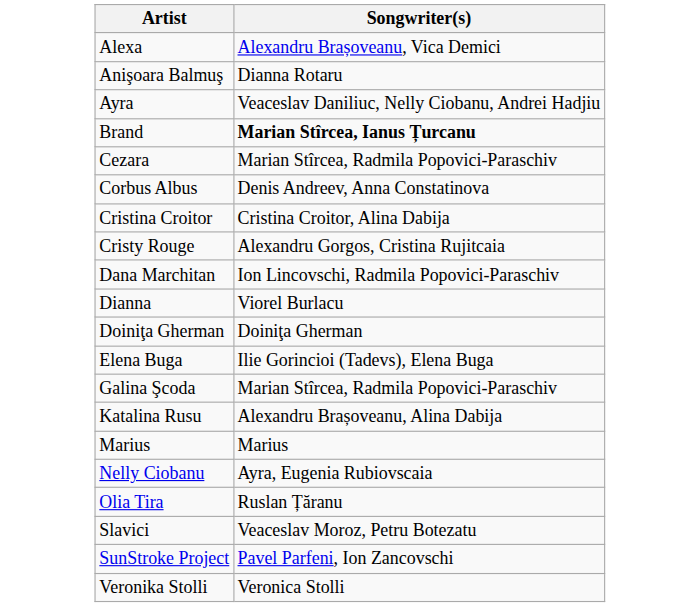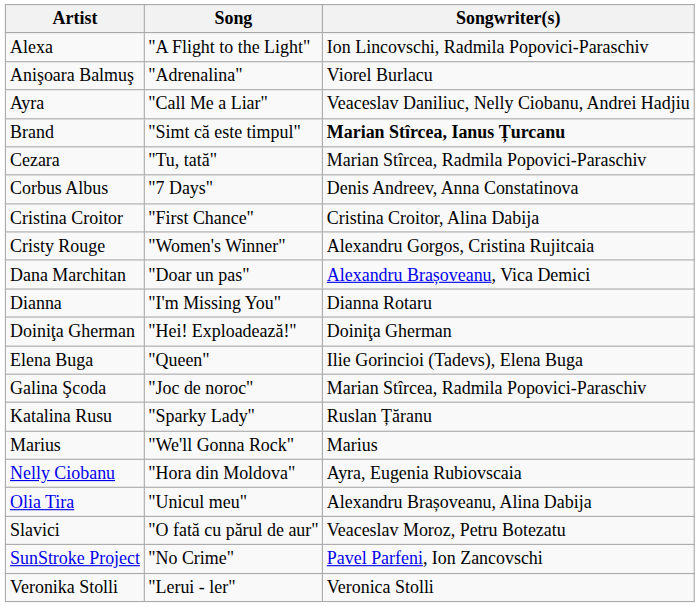+ column: Song | "A Flight to the Light" | "Adrenalina" | "Call Me a Liar" | "Simt că este timpul" | "Tu, tată" | "7 Days" | "First Chance" | "Women's Winner" | "Doar un pas" | "I'm Missing You" | "Hei! Exploadează!" | "Queen" | "Joc de noroc" | "Sparky Lady" | "We'll Gonna Rock" | "Hora din Moldova" | "Unicul meu" | "O fată cu părul de aur" | "No Crime" | "Lerui - ler"
Alexa | Songwriter(s): Alexandru Brașoveanu, Vica Demici -> Ion Lincovschi, Radmila Popovici-Paraschiv
Anişoara Balmuş | Songwriter(s): Dianna Rotaru -> Viorel Burlacu
Dana Marchitan | Songwriter(s): Ion Lincovschi, Radmila Popovici-Paraschiv -> Alexandru Brașoveanu, Vica Demici
Dianna | Songwriter(s): Viorel Burlacu -> Dianna Rotaru
Katalina Rusu | Songwriter(s): Alexandru Brașoveanu, Alina Dabija -> Ruslan Țăranu
Olia Tira | Songwriter(s): Ruslan Țăranu -> Alexandru Brașoveanu, Alina Dabija
